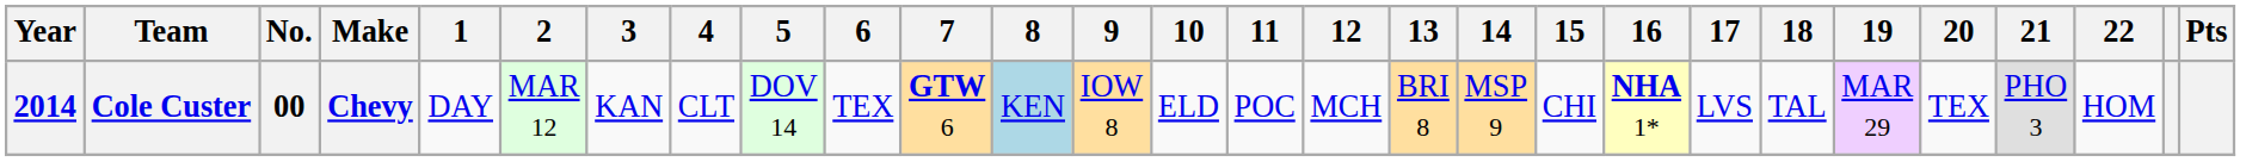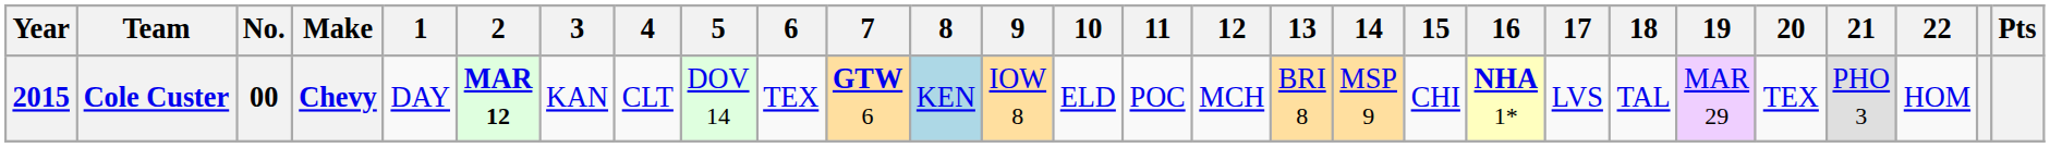Cole Custer | Year: 2014 -> 2015
Cole Custer | 2: normal -> bold
